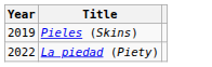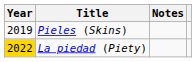+ column: Notes
La piedad (Piety) | Year: no background -> gold background
